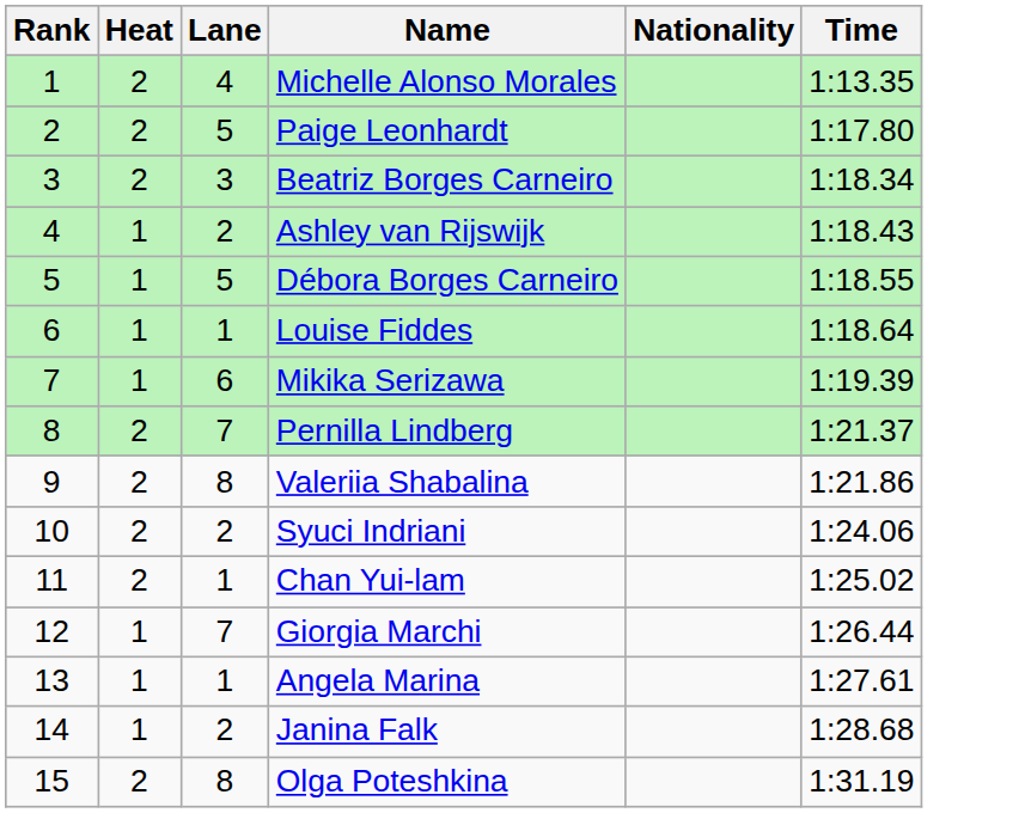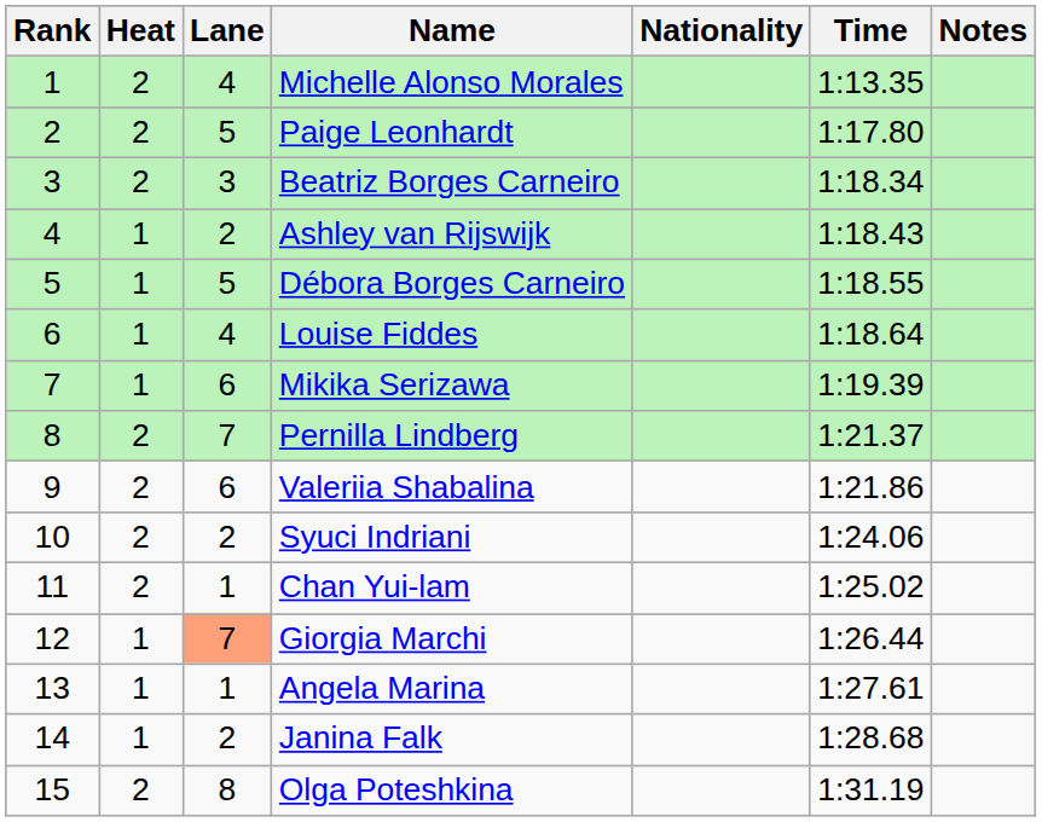+ column: Notes
Louise Fiddes | Lane: 1 -> 4
Valeriia Shabalina | Lane: 8 -> 6
Giorgia Marchi | Lane: no background -> lightsalmon background
